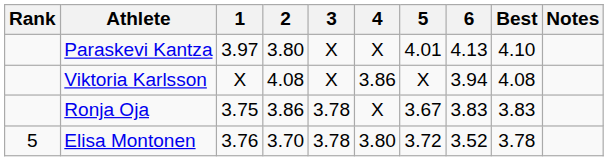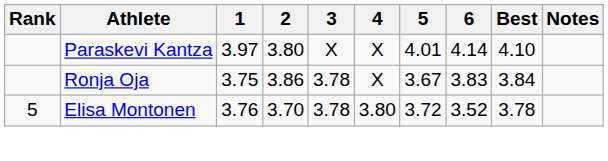Paraskevi Kantza | 6: 4.13 -> 4.14
- row: Viktoria Karlsson | X | 4.08 | X | 3.86 | X | 3.94 | 4.08
Ronja Oja | Best: 3.83 -> 3.84
